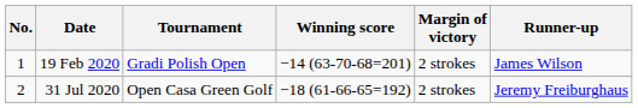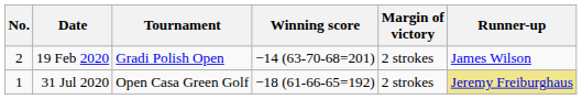19 Feb 2020 | No.: 1 -> 2
31 Jul 2020 | No.: 2 -> 1
31 Jul 2020 | Runner-up: no background -> khaki background
